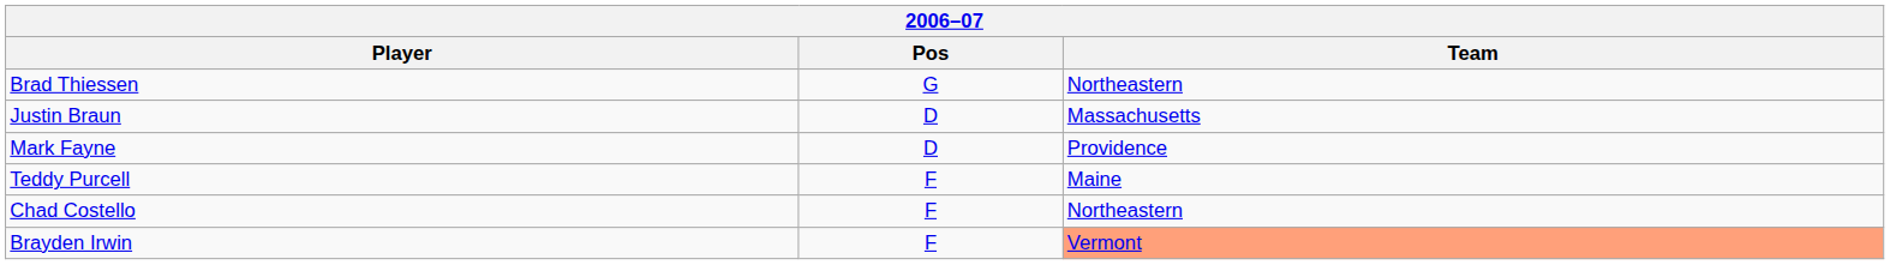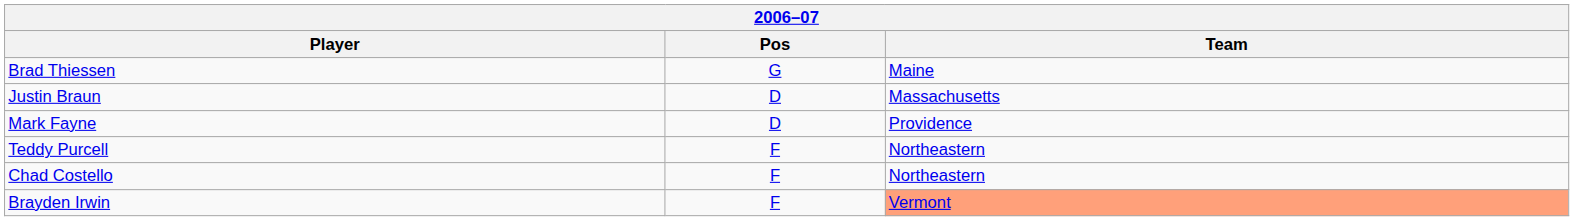Brad Thiessen | Team: Northeastern -> Maine
Teddy Purcell | Team: Maine -> Northeastern
